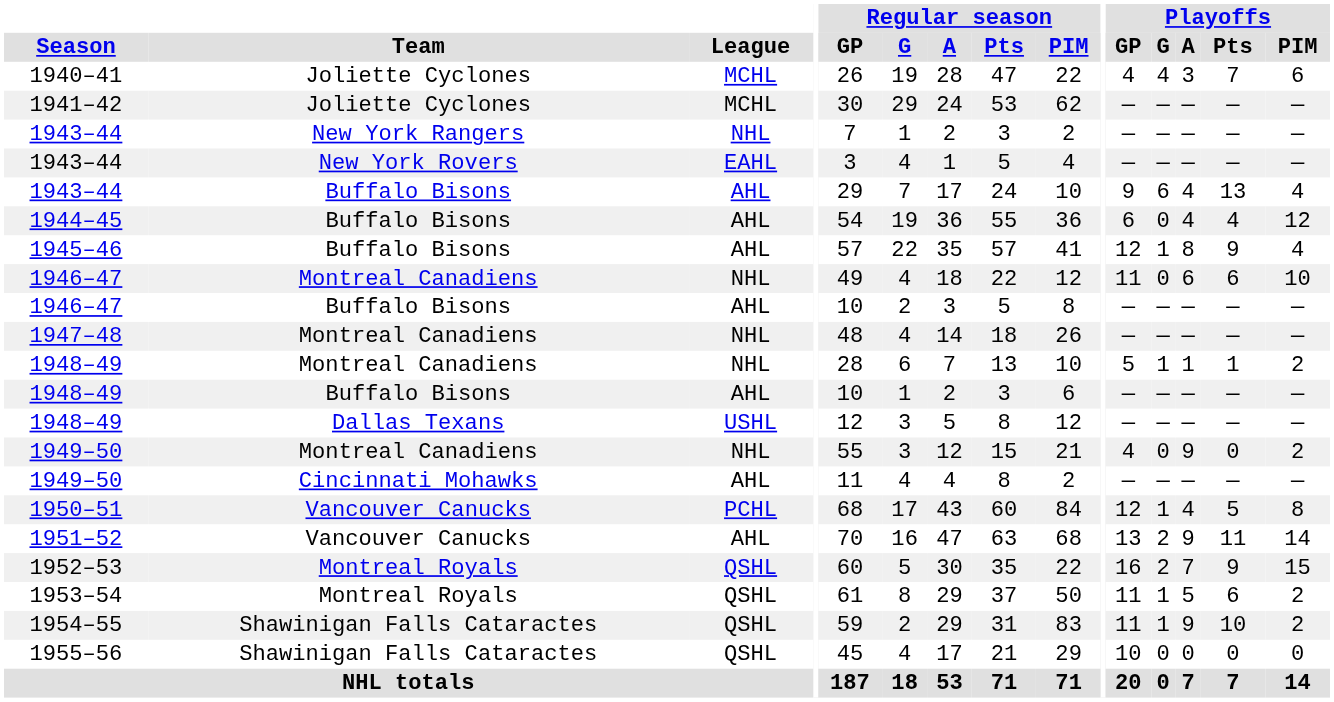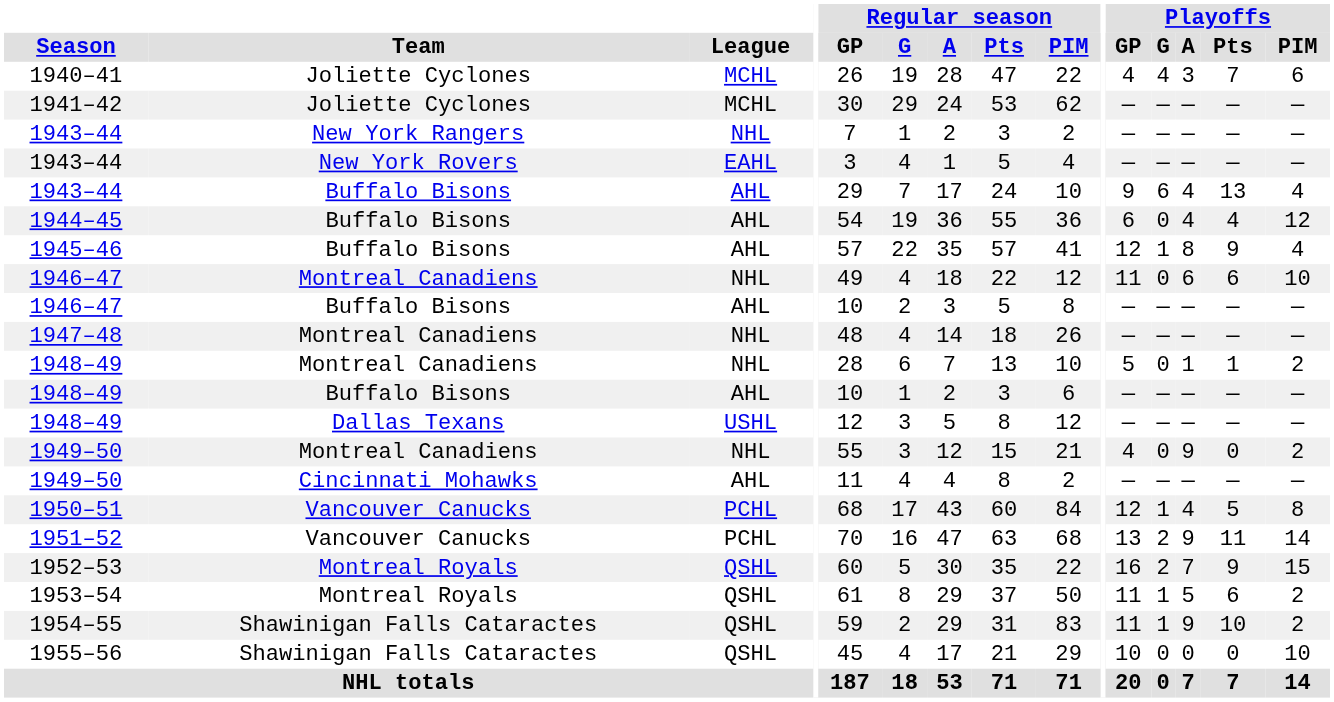1948–49 / Montreal Canadiens | Playoffs / G: 1 -> 0
1951–52 | League: AHL -> PCHL
1955–56 | Playoffs / PIM: 0 -> 10
